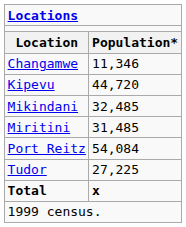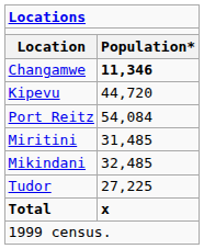Changamwe | column 2: normal -> bold
rows swapped: Mikindani <-> Port Reitz
